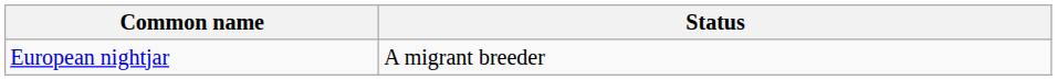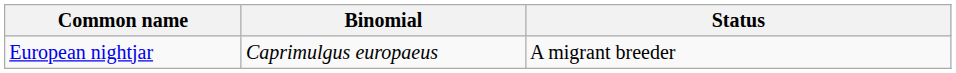+ column: Binomial | Caprimulgus europaeus
